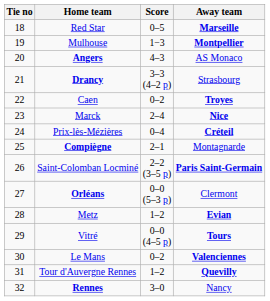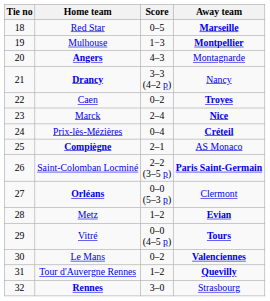Angers | Away team: AS Monaco -> Montagnarde
Drancy | Away team: Strasbourg -> Nancy
Compiègne | Away team: Montagnarde -> AS Monaco
Rennes | Away team: Nancy -> Strasbourg
